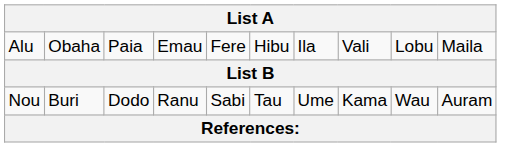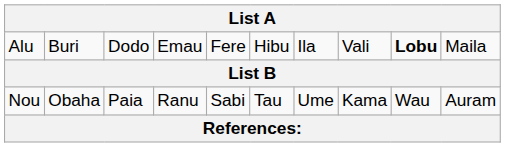Alu | column 2: Obaha -> Buri
Alu | column 3: Paia -> Dodo
Alu | column 9: normal -> bold
Nou | column 2: Buri -> Obaha
Nou | column 3: Dodo -> Paia
